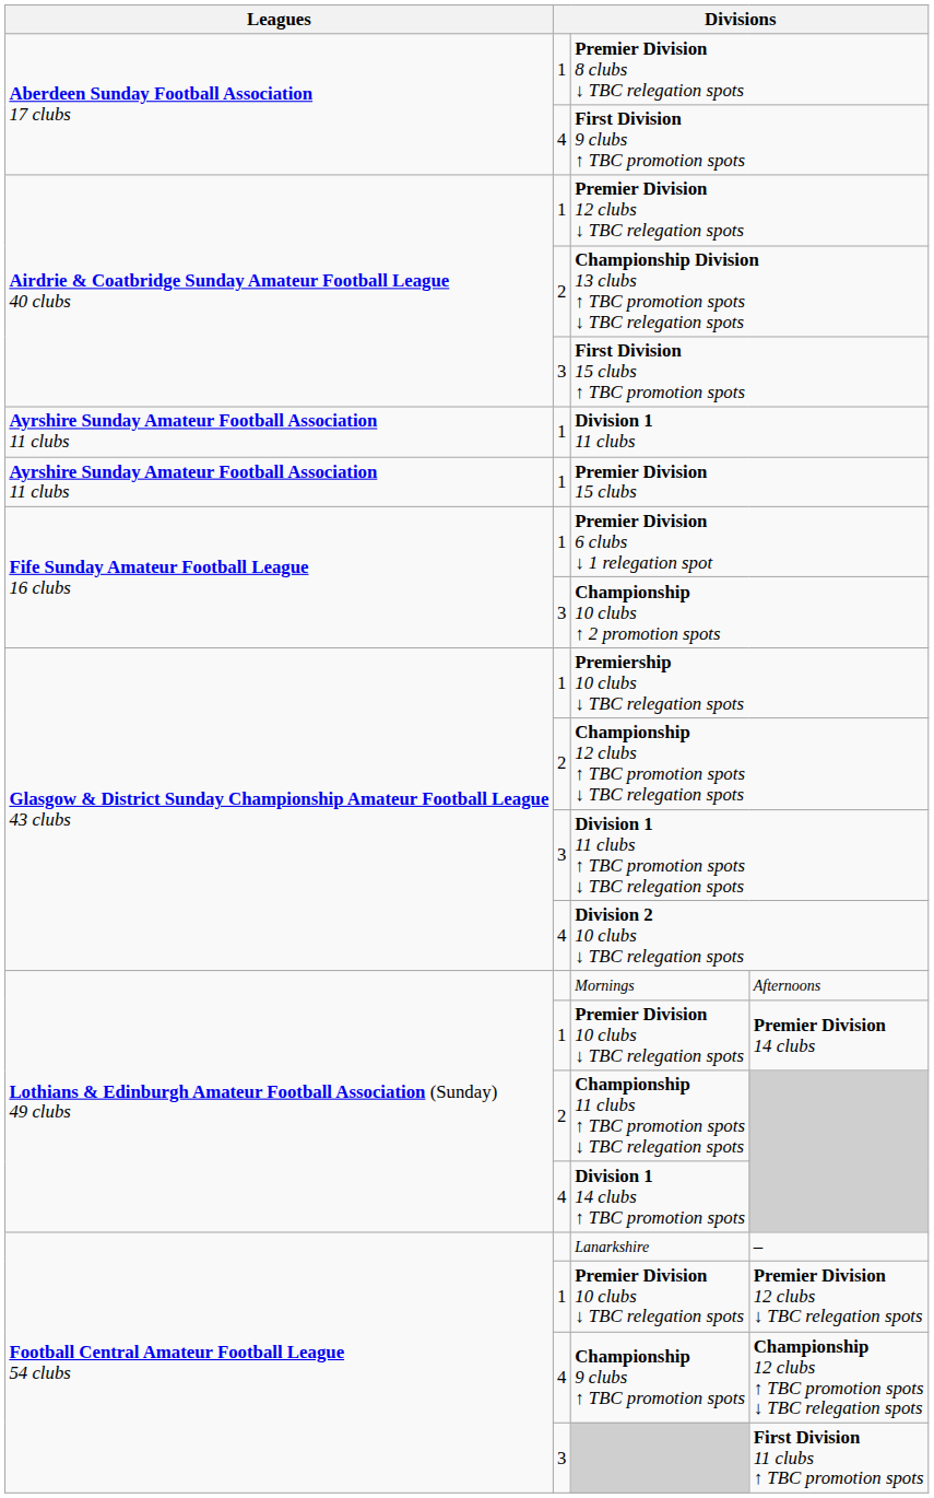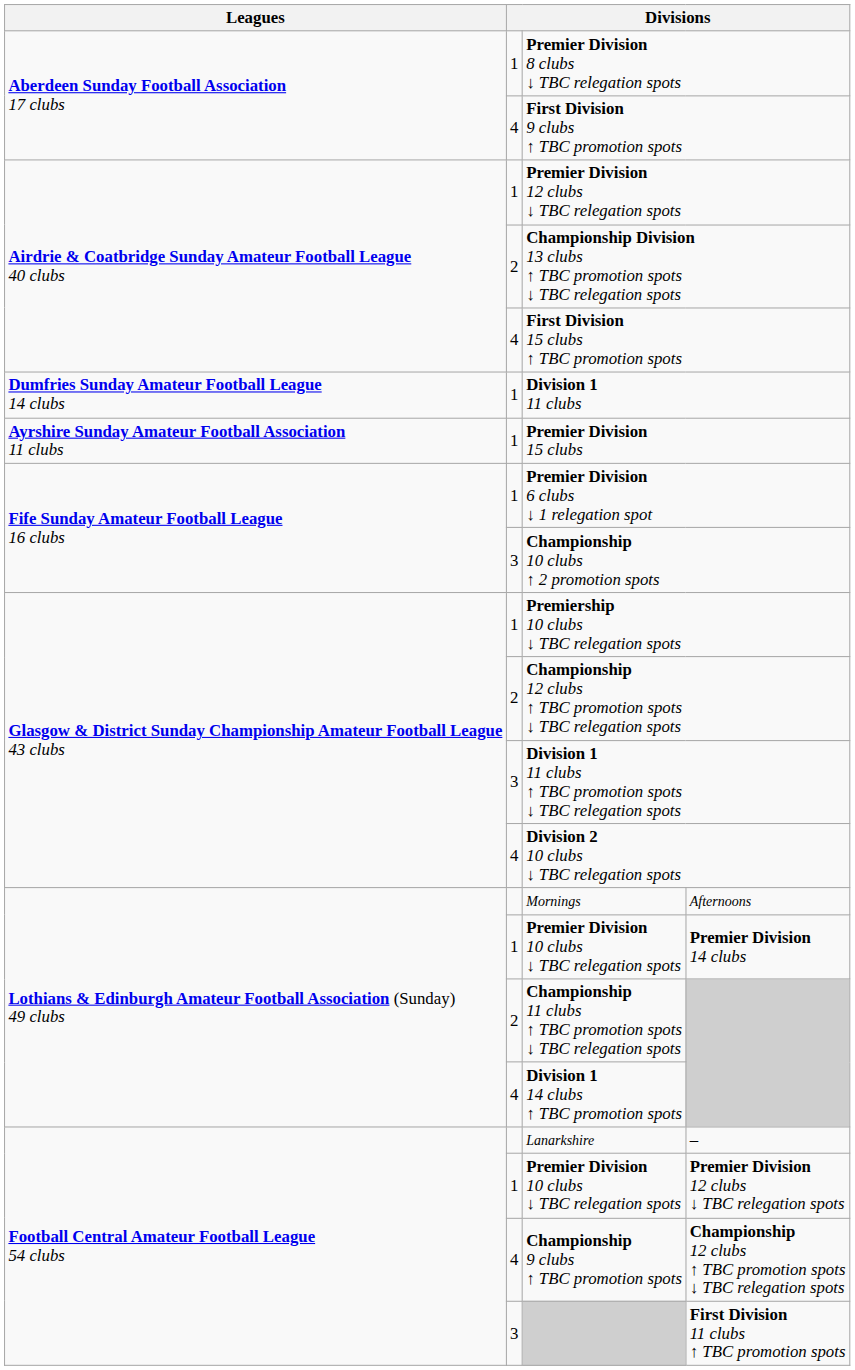First Division 15 clubs ↑ TBC promotion spots | column 2: 3 -> 4
Division 1 11 clubs | Leagues: Ayrshire Sunday Amateur Football Association 11 clubs -> Dumfries Sunday Amateur Football League 14 clubs
